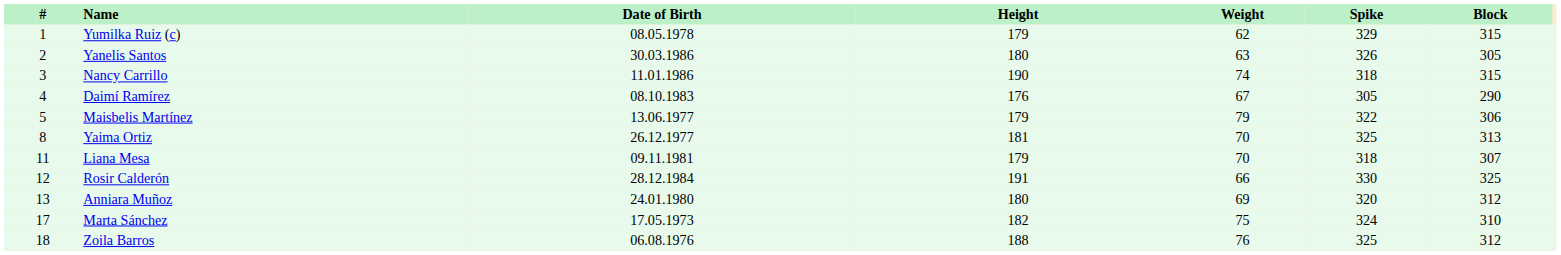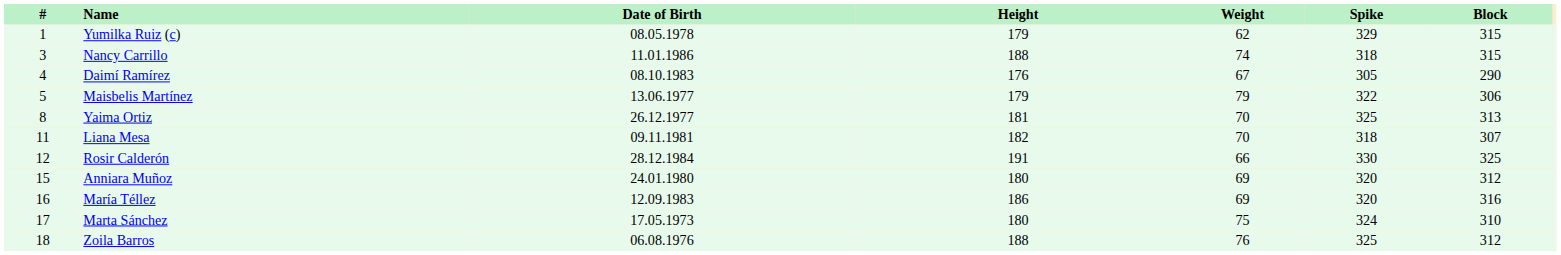- row: 2 | Yanelis Santos | 30.03.1986 | 180 | 63 | 326 | 305
Nancy Carrillo | Height: 190 -> 188
Liana Mesa | Height: 179 -> 182
Anniara Muñoz | #: 13 -> 15
+ row: 16 | María Téllez | 12.09.1983 | 186 | 69 | 320 | 316
Marta Sánchez | Height: 182 -> 180
